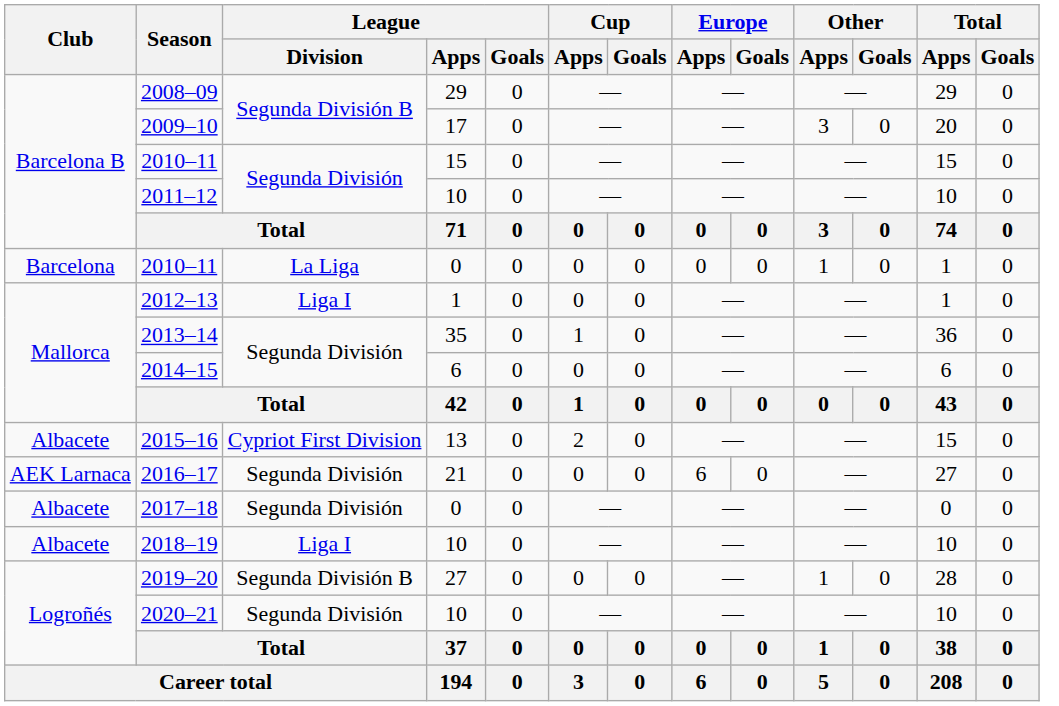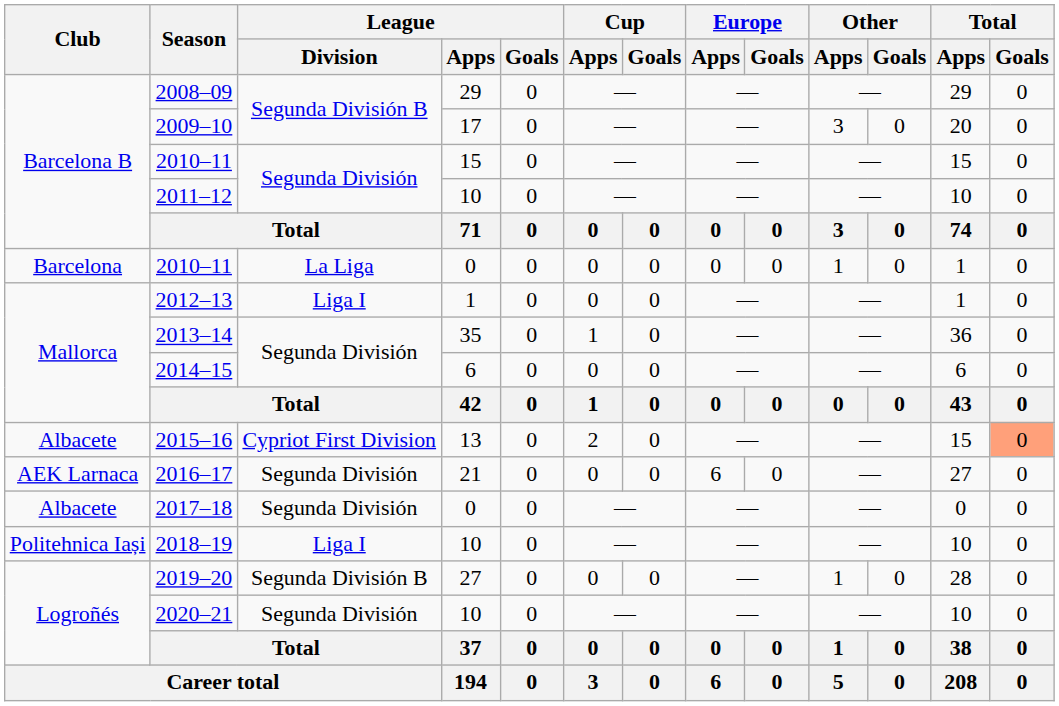2015–16 | Total / Goals: no background -> lightsalmon background
2018–19 | Club: Albacete -> Politehnica Iași
